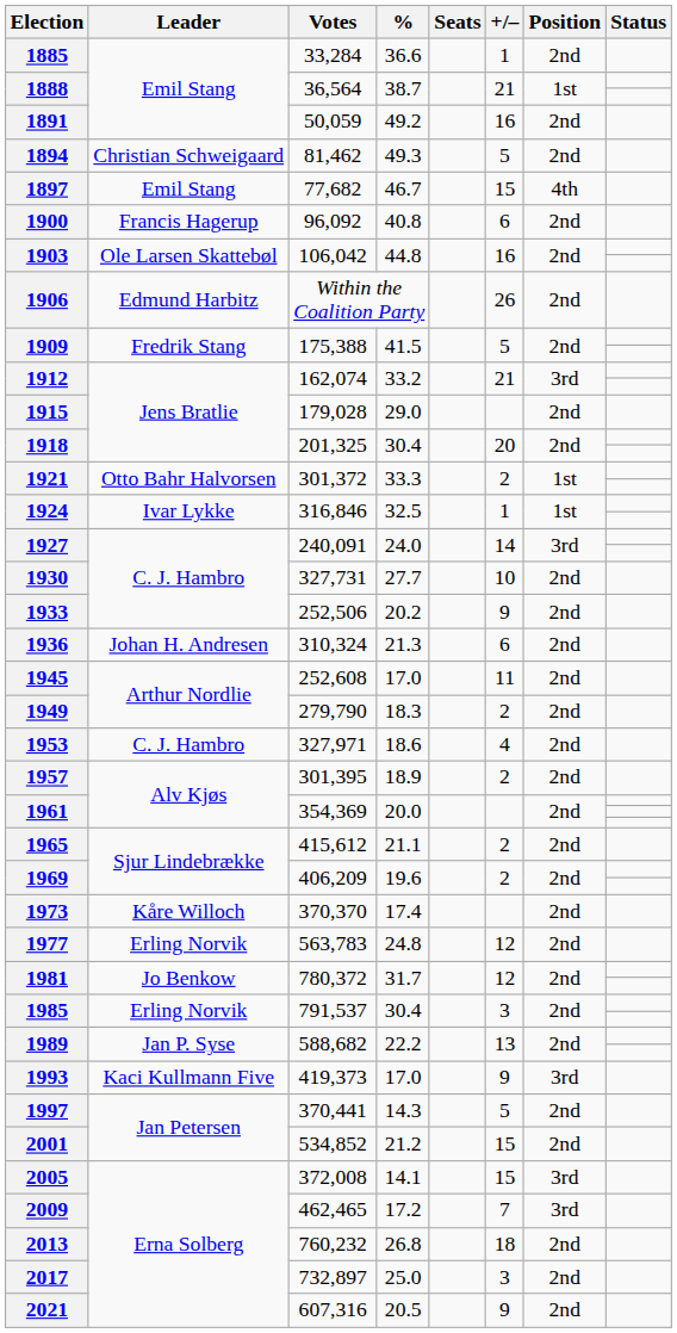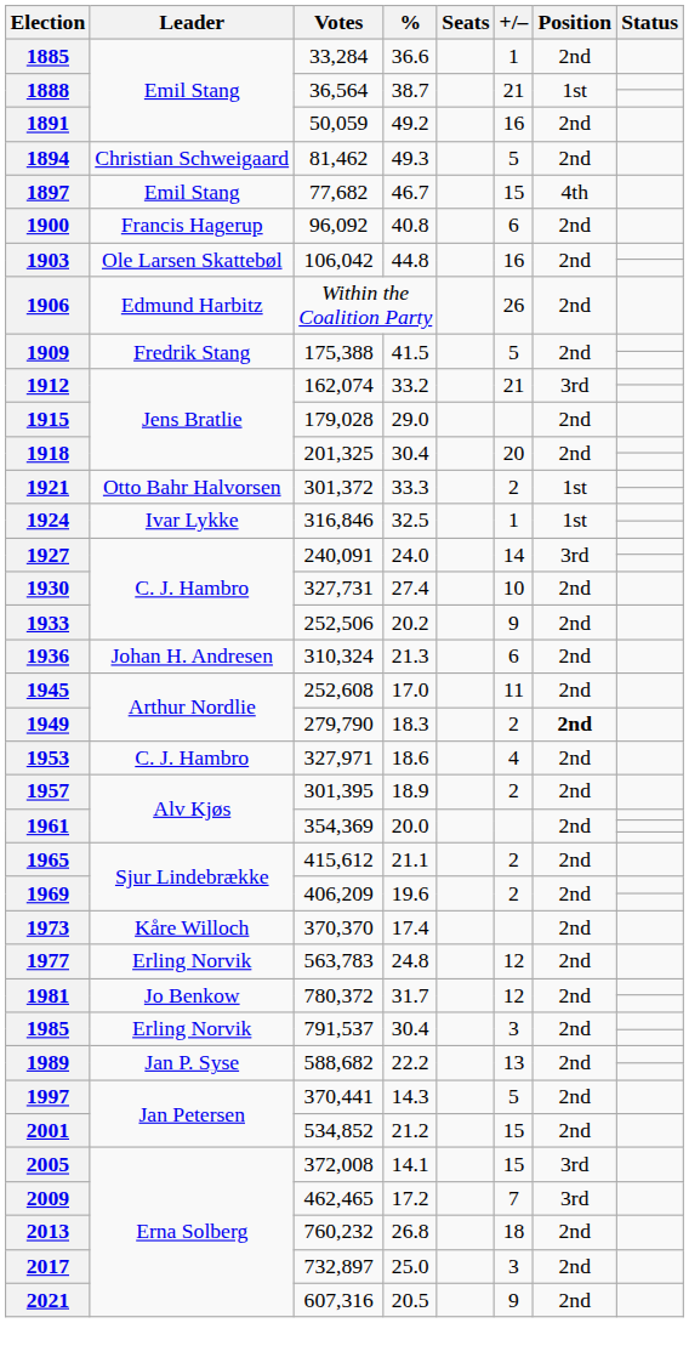1930 | %: 27.7 -> 27.4
1949 | Position: normal -> bold
- row: 1993 | Kaci Kullmann Five | 419,373 | 17.0 | 9 | 3rd
